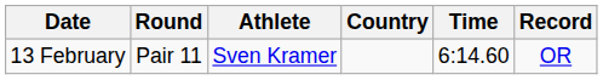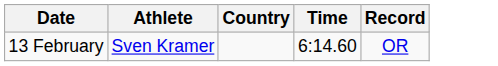- column: Round | Pair 11
